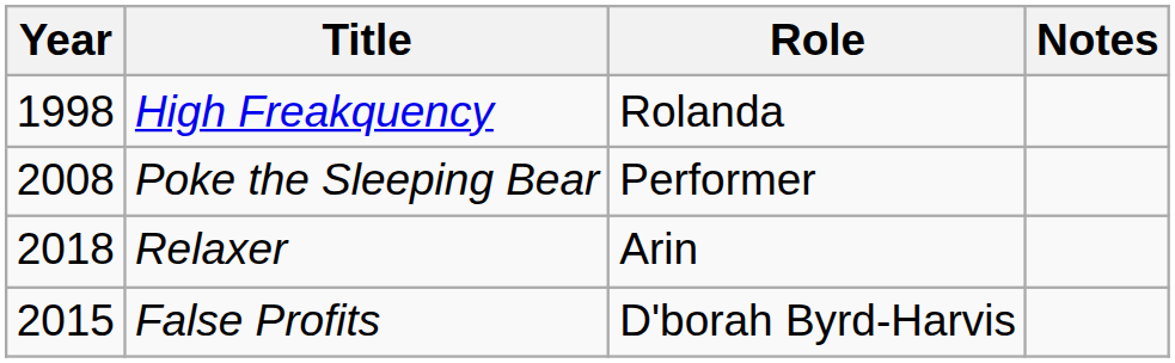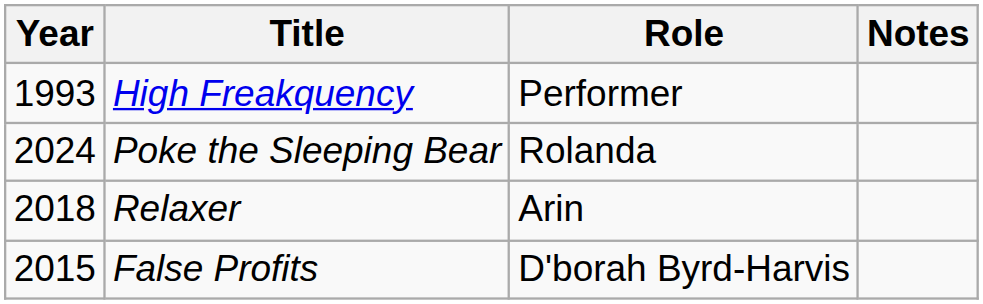High Freakquency | Year: 1998 -> 1993
High Freakquency | Role: Rolanda -> Performer
Poke the Sleeping Bear | Year: 2008 -> 2024
Poke the Sleeping Bear | Role: Performer -> Rolanda
